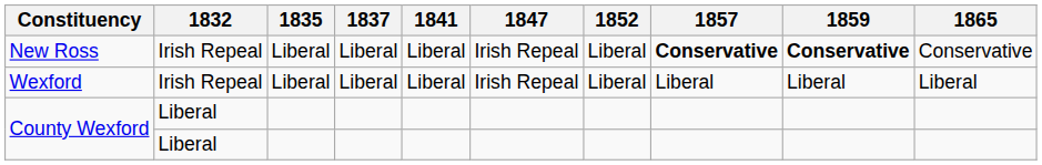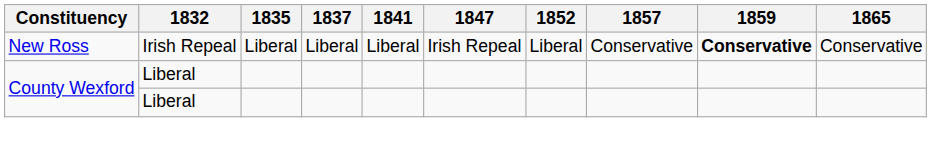New Ross | 1857: bold -> normal
- row: Wexford | Irish Repeal | Liberal | Liberal | Liberal | Irish Repeal | Liberal | Liberal | Liberal | Liberal
